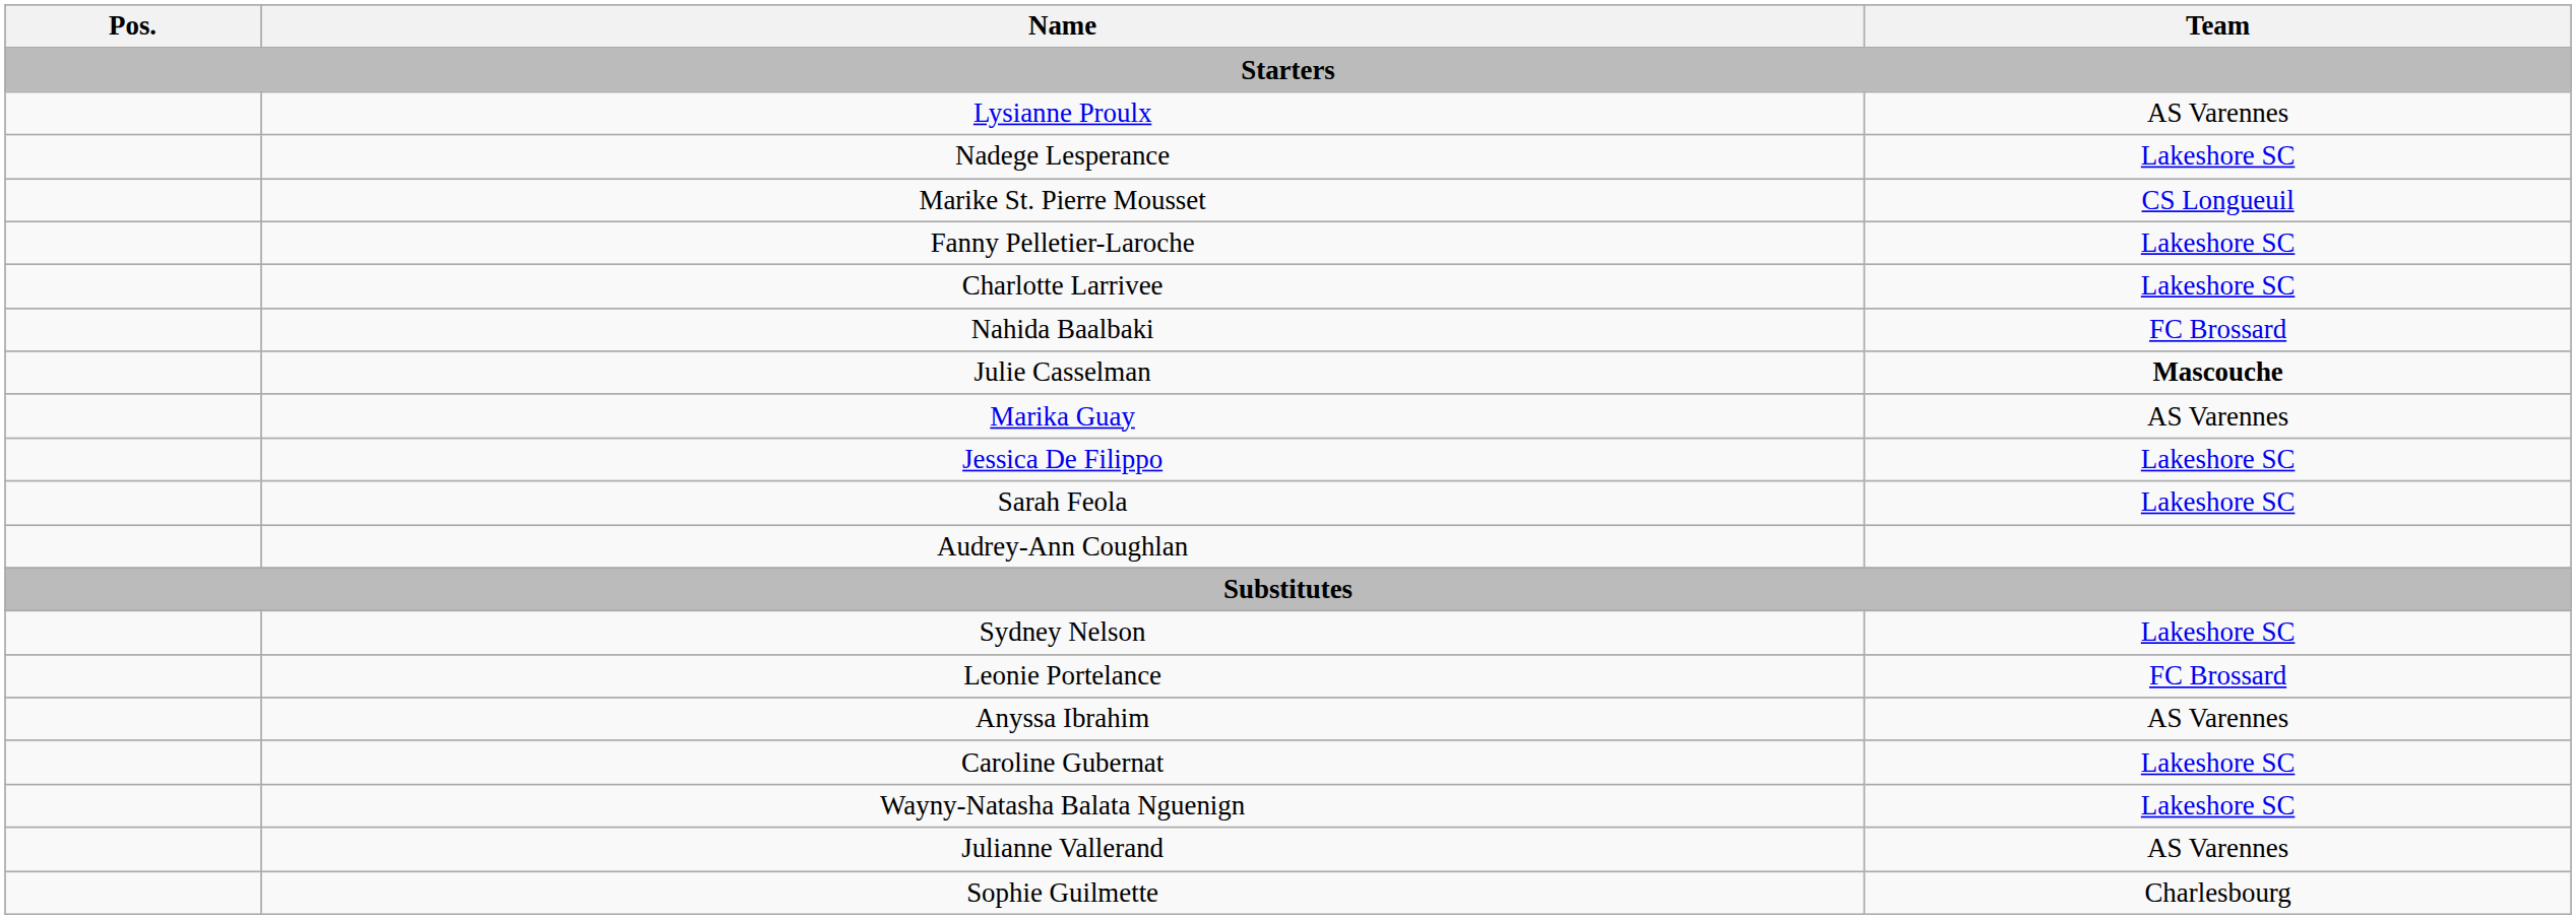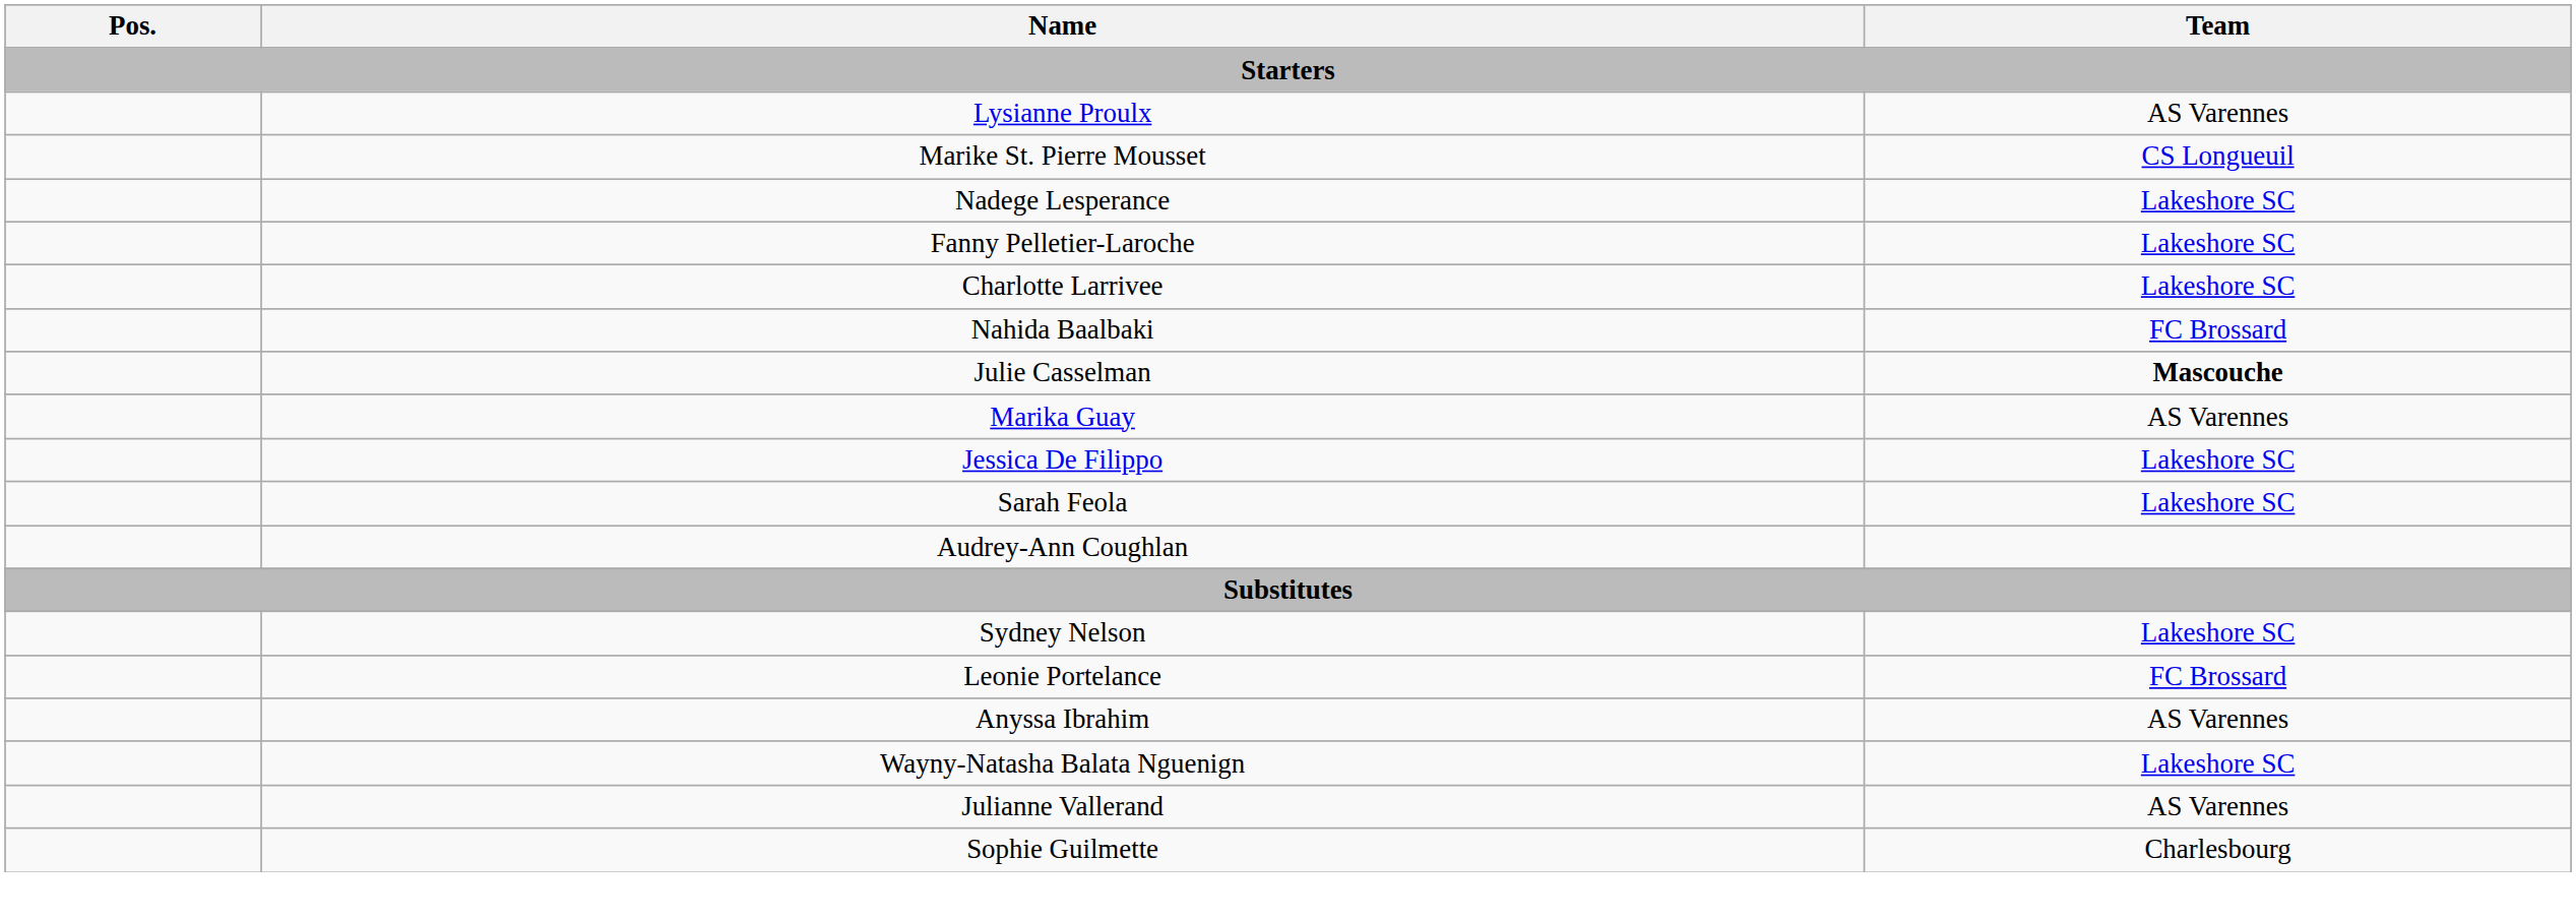rows swapped: Nadege Lesperance <-> Marike St. Pierre Mousset
- row: Caroline Gubernat | Lakeshore SC
